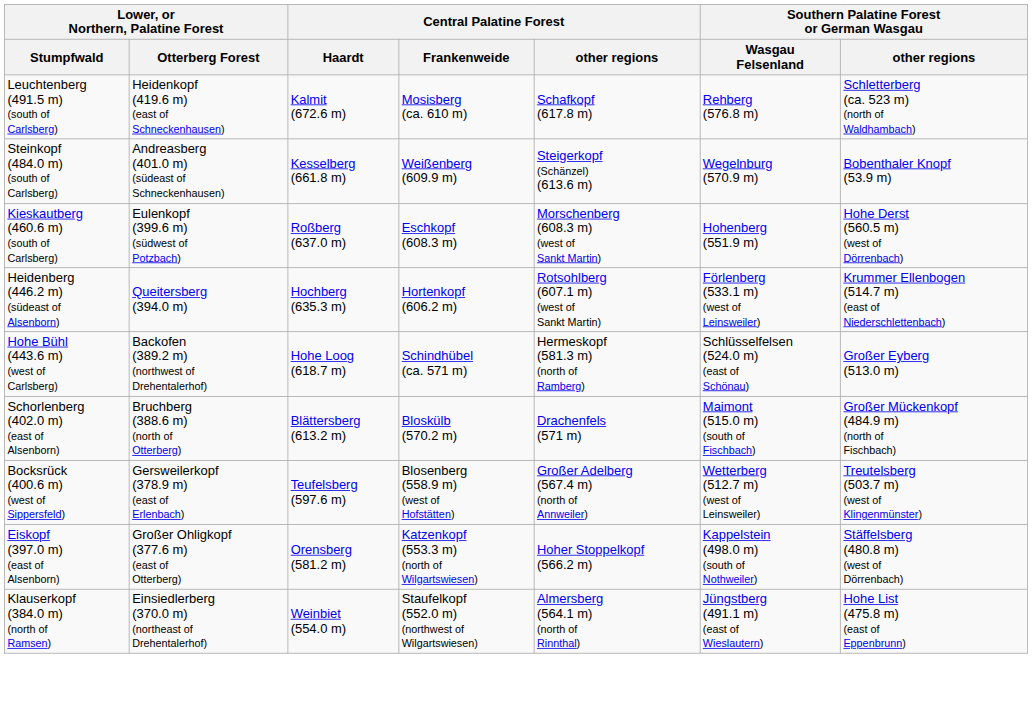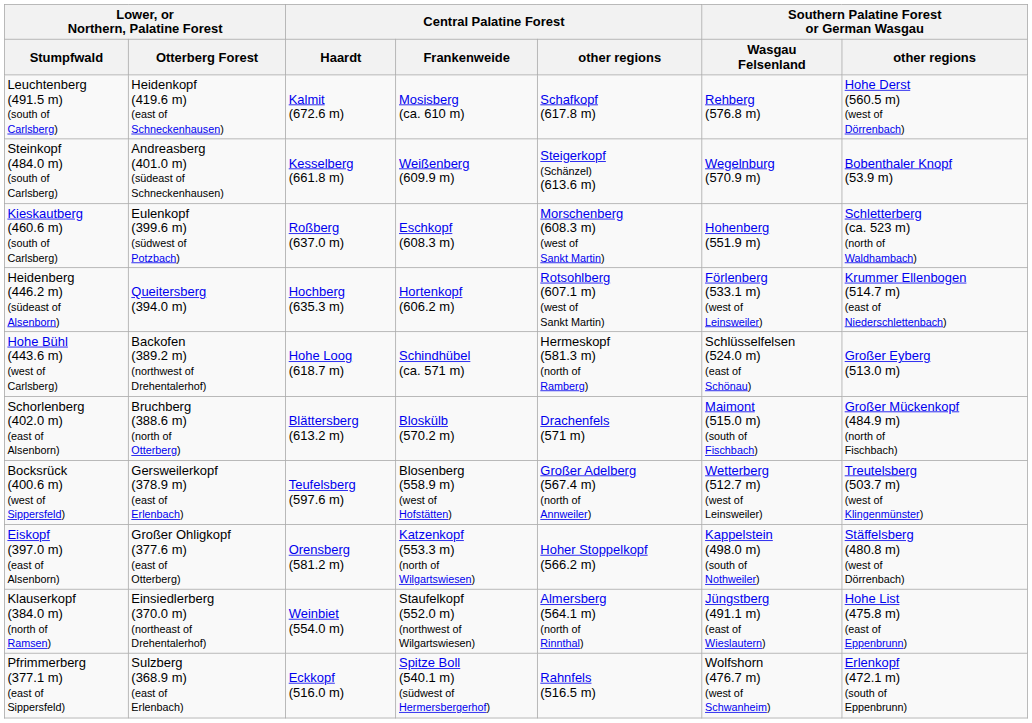Leuchtenberg (491.5 m) (south of Carlsberg) | Southern Palatine Forest or German Wasgau / other regions: Schletterberg (ca. 523 m) (north of Waldhambach) -> Hohe Derst (560.5 m) (west of Dörrenbach)
Kieskautberg (460.6 m) (south of Carlsberg) | Southern Palatine Forest or German Wasgau / other regions: Hohe Derst (560.5 m) (west of Dörrenbach) -> Schletterberg (ca. 523 m) (north of Waldhambach)
+ row: Pfrimmerberg (377.1 m) (east of Sippersfeld) | Sulzberg (368.9 m) (east of Erlenbach) | Eckkopf (516.0 m) | Spitze Boll (540.1 m) (südwest of Hermersbergerhof) | Rahnfels (516.5 m) | Wolfshorn (476.7 m) (west of Schwanheim) | Erlenkopf (472.1 m) (south of Eppenbrunn)
